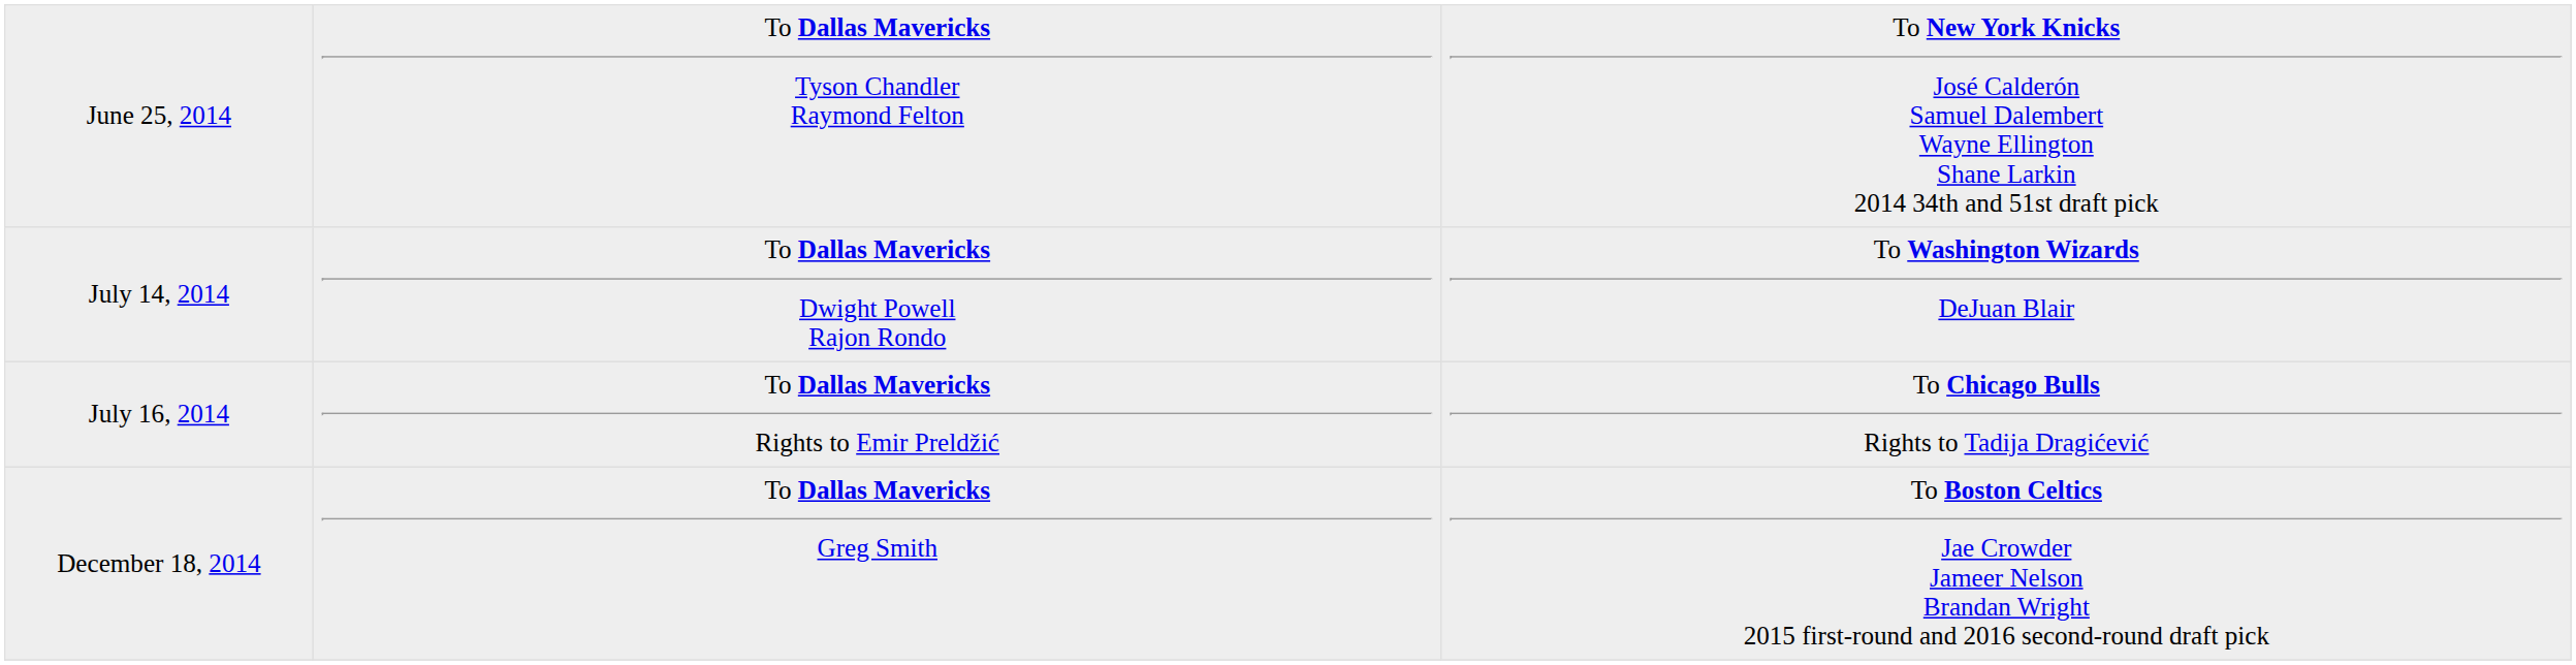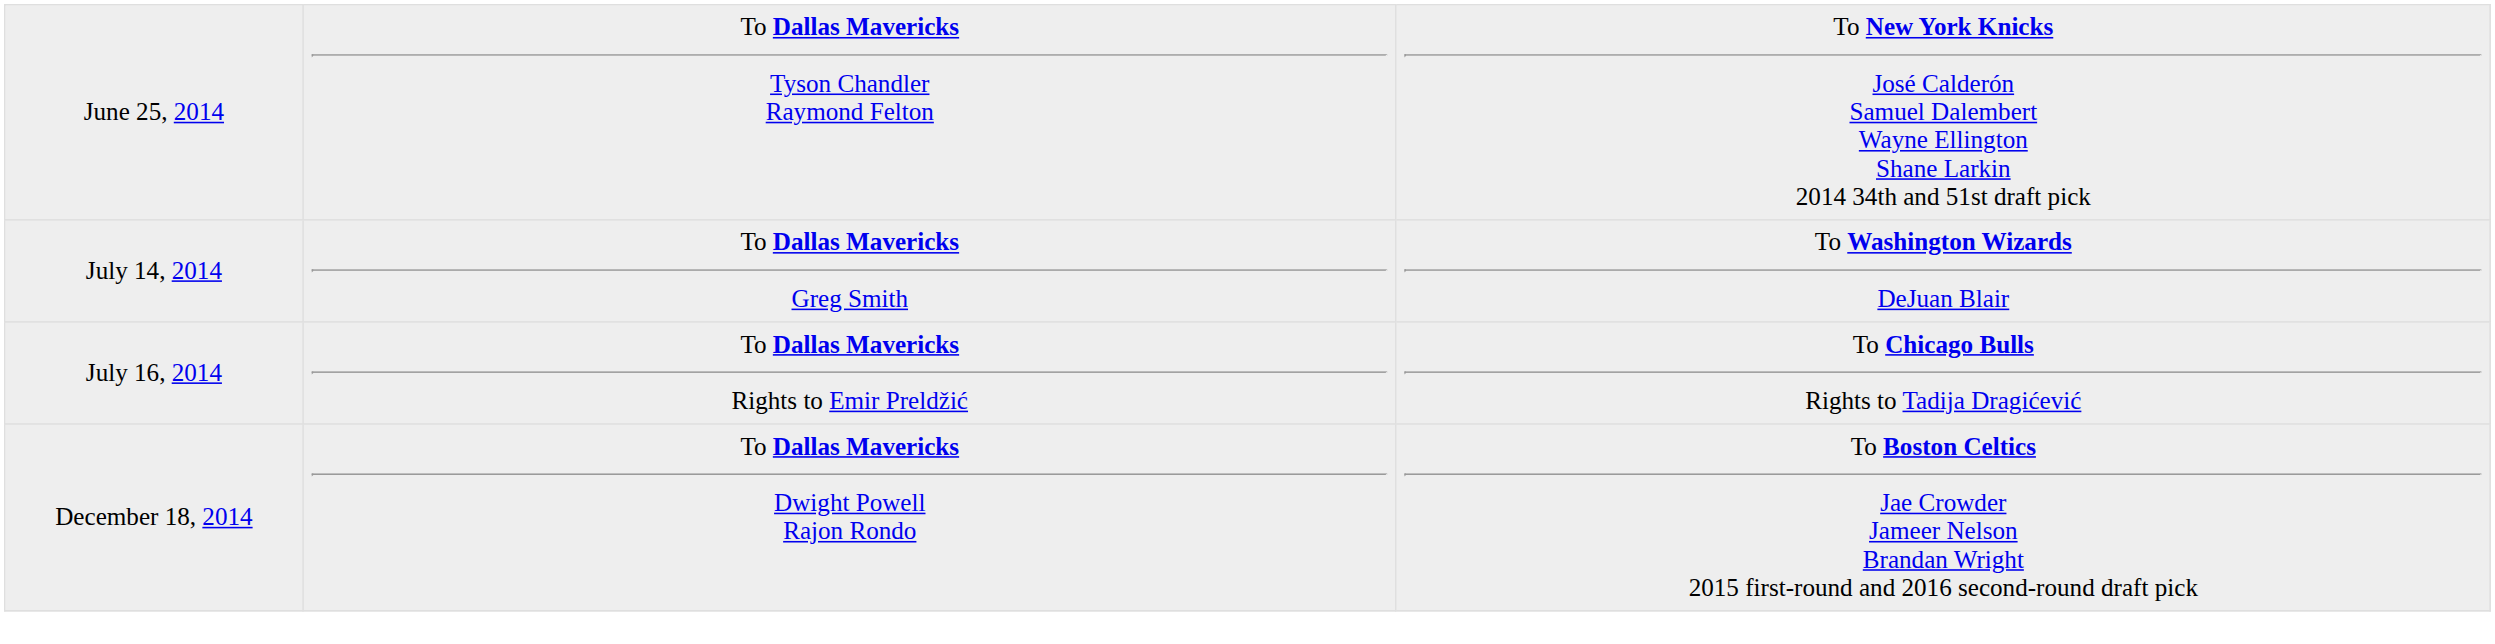July 14, 2014 | column 2: To Dallas Mavericks Dwight Powell Rajon Rondo -> To Dallas Mavericks Greg Smith
December 18, 2014 | column 2: To Dallas Mavericks Greg Smith -> To Dallas Mavericks Dwight Powell Rajon Rondo
